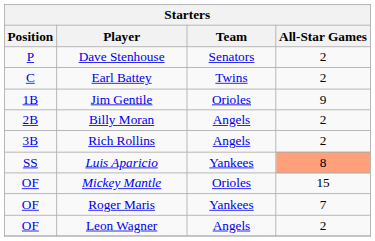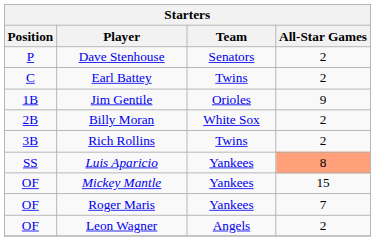Billy Moran | Team: Angels -> White Sox
Rich Rollins | Team: Angels -> Twins
Mickey Mantle | Team: Orioles -> Yankees
